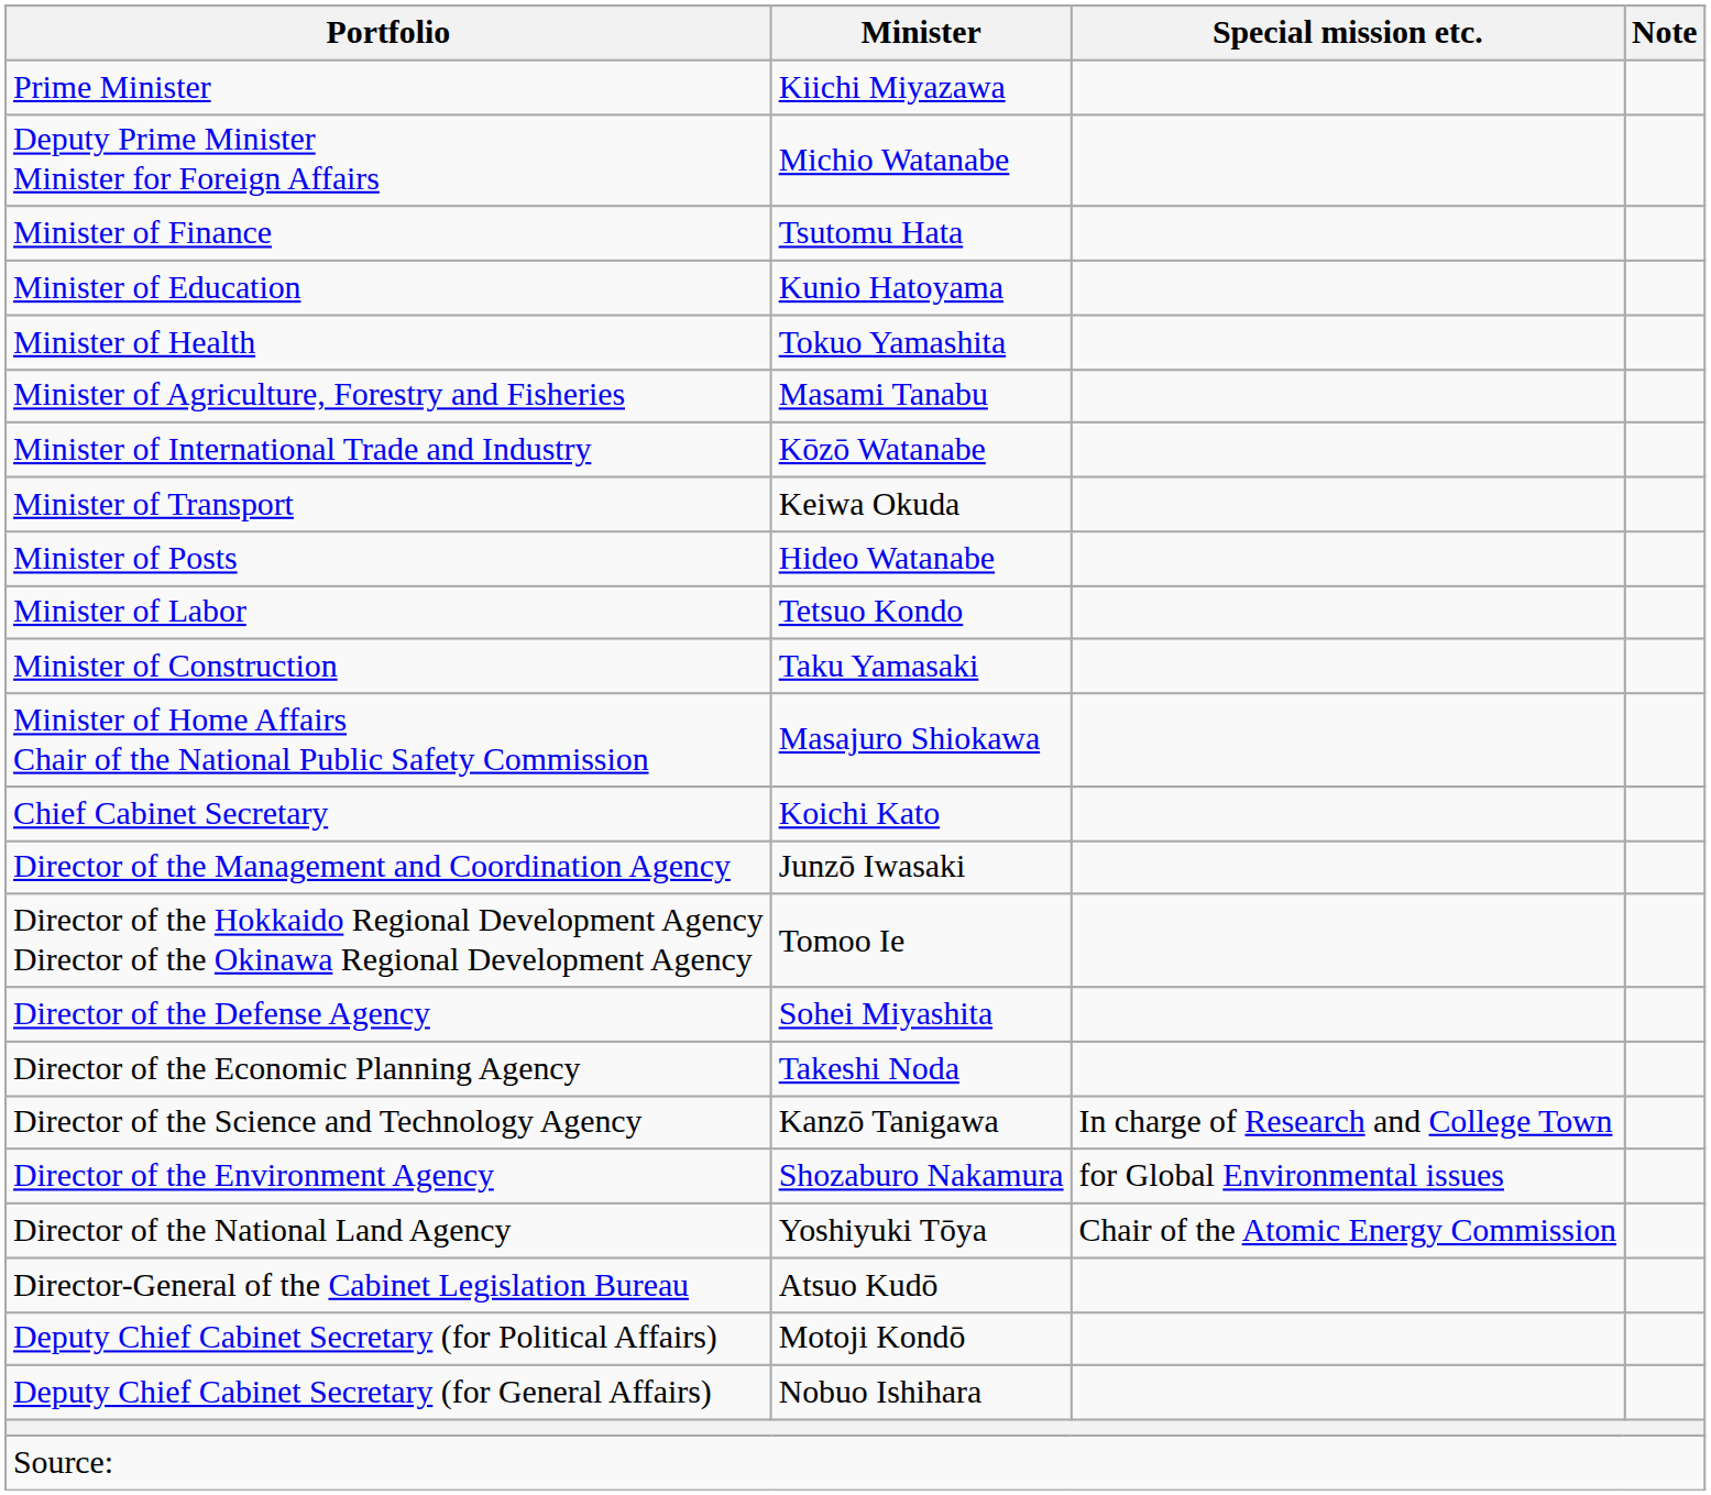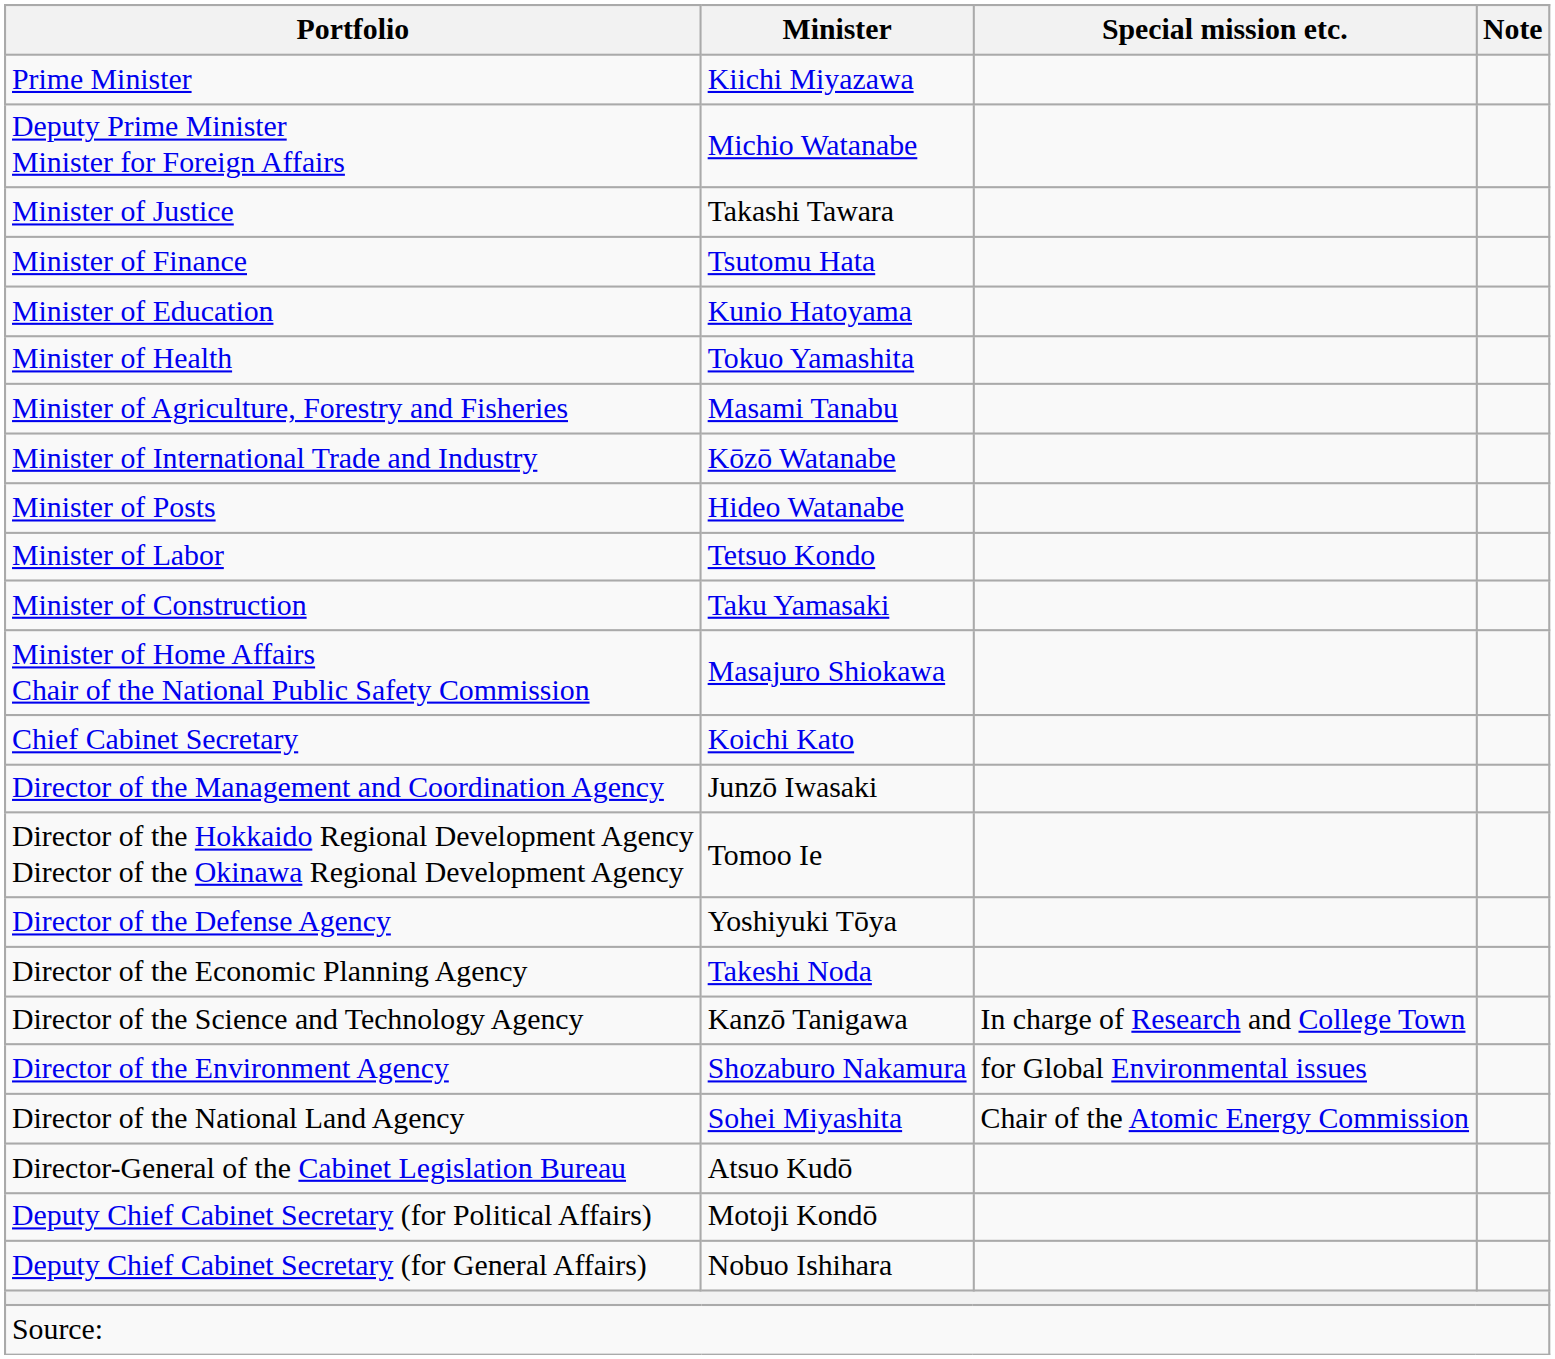+ row: Minister of Justice | Takashi Tawara
- row: Minister of Transport | Keiwa Okuda
Director of the Defense Agency | Minister: Sohei Miyashita -> Yoshiyuki Tōya
Director of the National Land Agency | Minister: Yoshiyuki Tōya -> Sohei Miyashita
